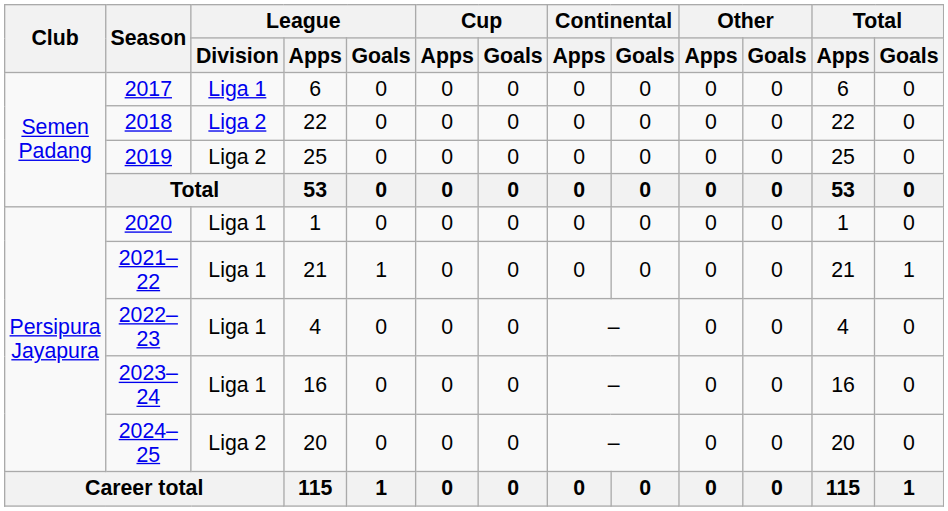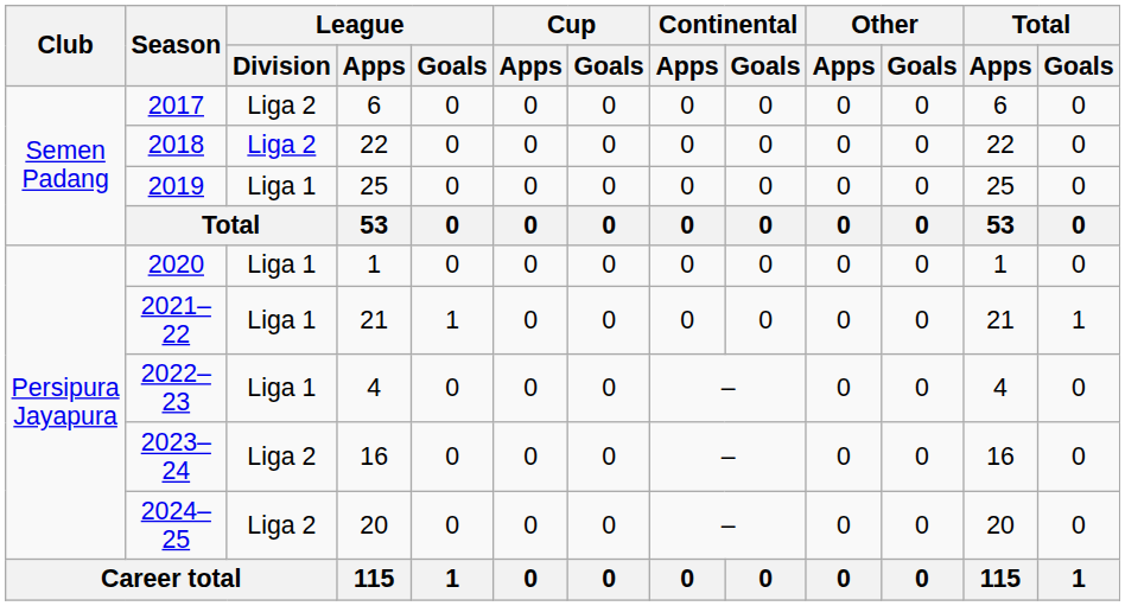2017 | League / Division: Liga 1 -> Liga 2
2019 | League / Division: Liga 2 -> Liga 1
2023–24 | League / Division: Liga 1 -> Liga 2
